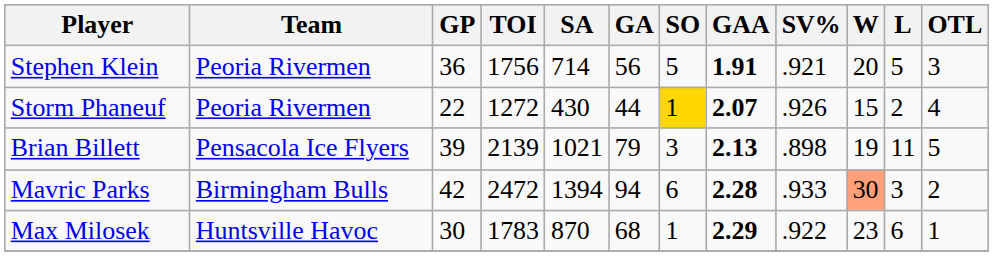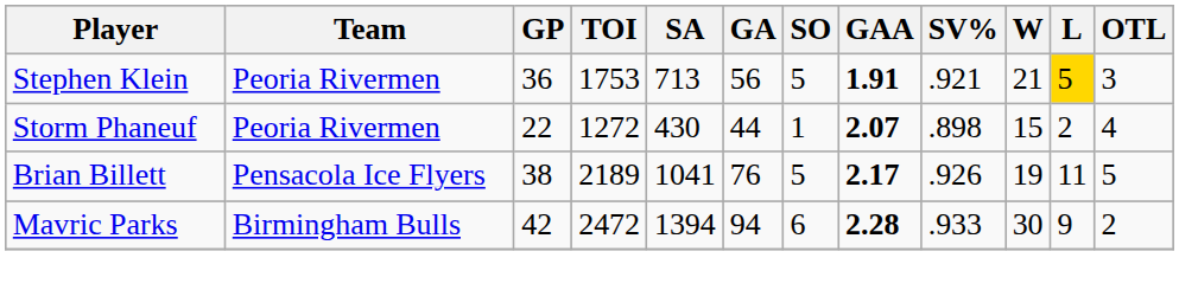Stephen Klein | TOI: 1756 -> 1753
Stephen Klein | SA: 714 -> 713
Stephen Klein | W: 20 -> 21
Stephen Klein | L: no background -> gold background
Storm Phaneuf | SO: gold background -> no background
Storm Phaneuf | SV%: .926 -> .898
Brian Billett | GP: 39 -> 38
Brian Billett | TOI: 2139 -> 2189
Brian Billett | SA: 1021 -> 1041
Brian Billett | GA: 79 -> 76
Brian Billett | SO: 3 -> 5
Brian Billett | GAA: 2.13 -> 2.17
Brian Billett | SV%: .898 -> .926
Mavric Parks | W: lightsalmon background -> no background
Mavric Parks | L: 3 -> 9
- row: Max Milosek | Huntsville Havoc | 30 | 1783 | 870 | 68 | 1 | 2.29 | .922 | 23 | 6 | 1
